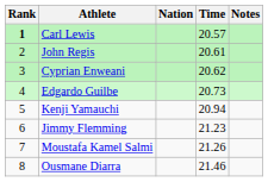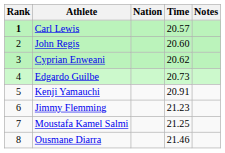John Regis | Time: 20.61 -> 20.60
Kenji Yamauchi | Time: 20.94 -> 20.91
Moustafa Kamel Salmi | Time: 21.26 -> 21.25
